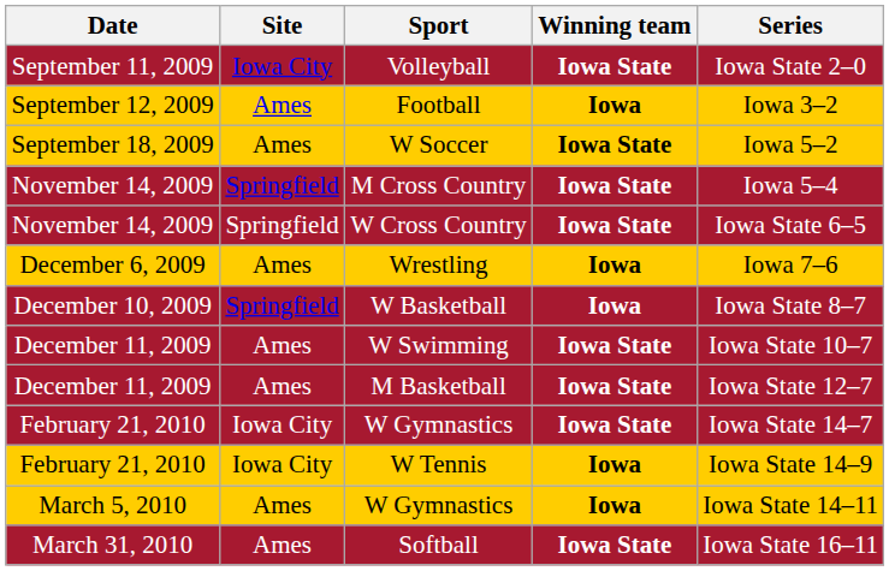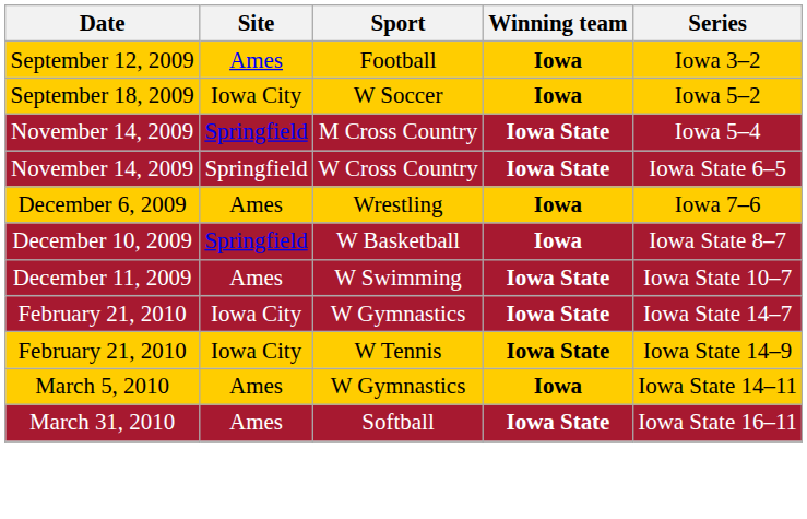- row: September 11, 2009 | Iowa City | Volleyball | Iowa State | Iowa State 2–0
W Soccer | Site: Ames -> Iowa City
W Soccer | Winning team: Iowa State -> Iowa
- row: December 11, 2009 | Ames | M Basketball | Iowa State | Iowa State 12–7
W Tennis | Winning team: Iowa -> Iowa State
